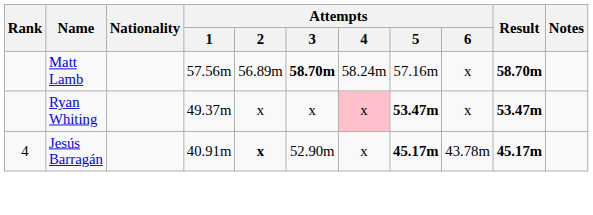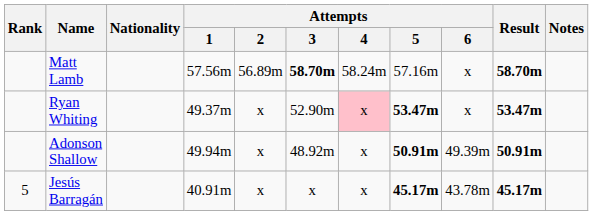Ryan Whiting | Attempts / 3: x -> 52.90m
+ row: Adonson Shallow | 49.94m | x | 48.92m | x | 50.91m | 49.39m | 50.91m
Jesús Barragán | Rank: 4 -> 5
Jesús Barragán | Attempts / 2: bold -> normal
Jesús Barragán | Attempts / 3: 52.90m -> x
